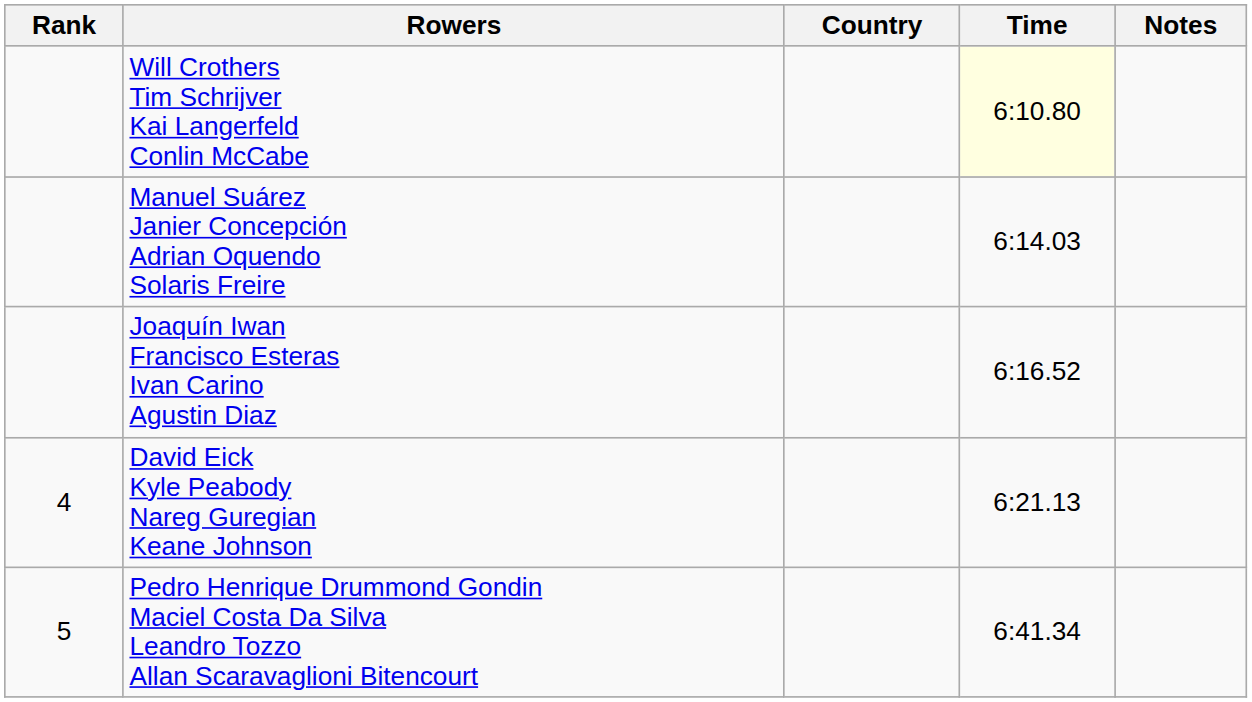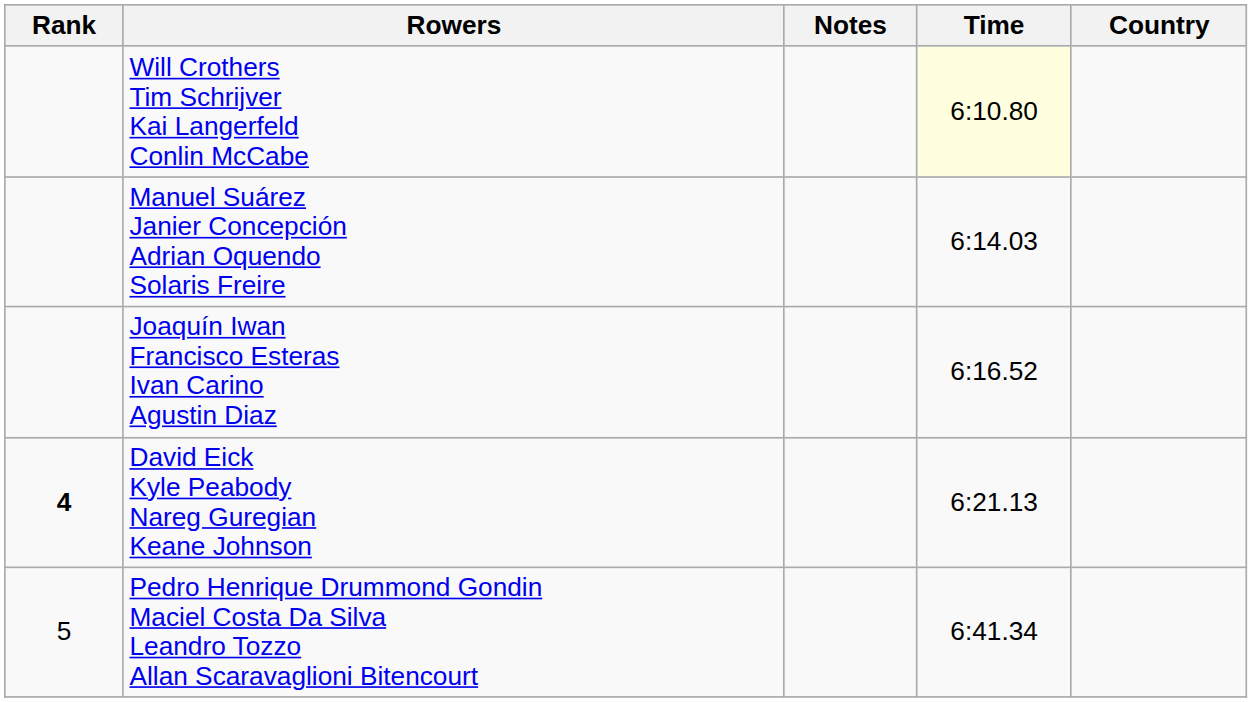columns swapped: Country <-> Notes
David Eick Kyle Peabody Nareg Guregian Keane Johnson | Rank: normal -> bold
